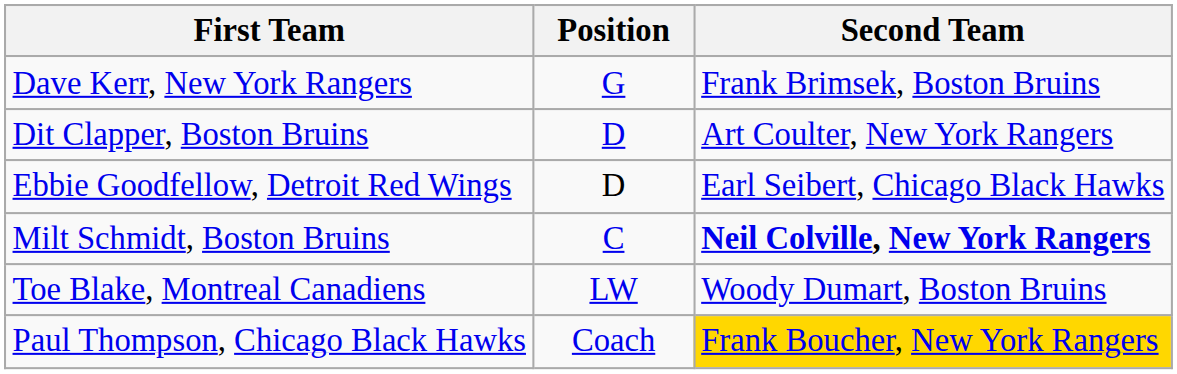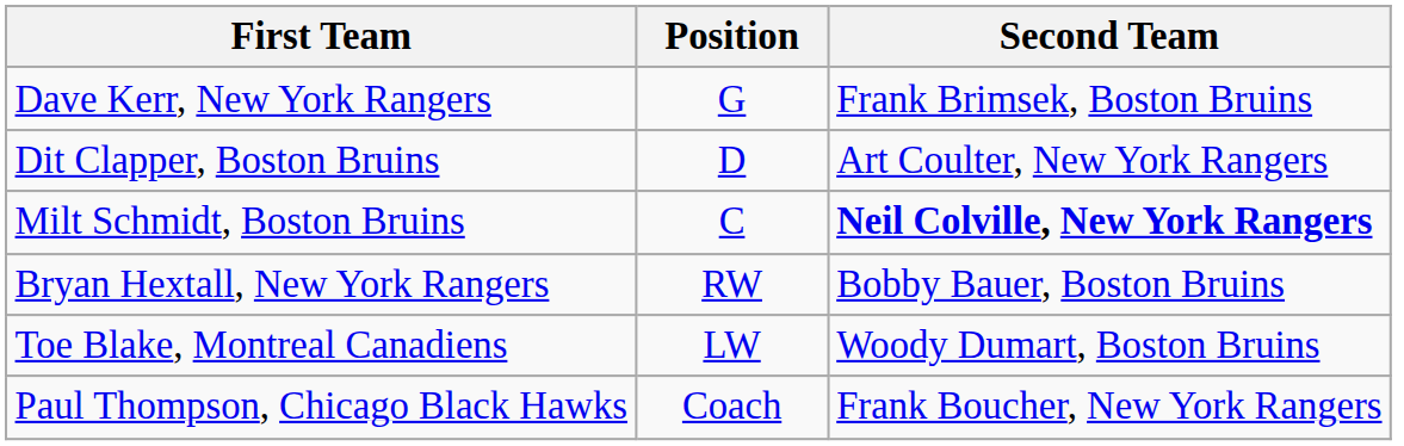- row: Ebbie Goodfellow, Detroit Red Wings | D | Earl Seibert, Chicago Black Hawks
+ row: Bryan Hextall, New York Rangers | RW | Bobby Bauer, Boston Bruins
Paul Thompson, Chicago Black Hawks | Second Team: gold background -> no background
